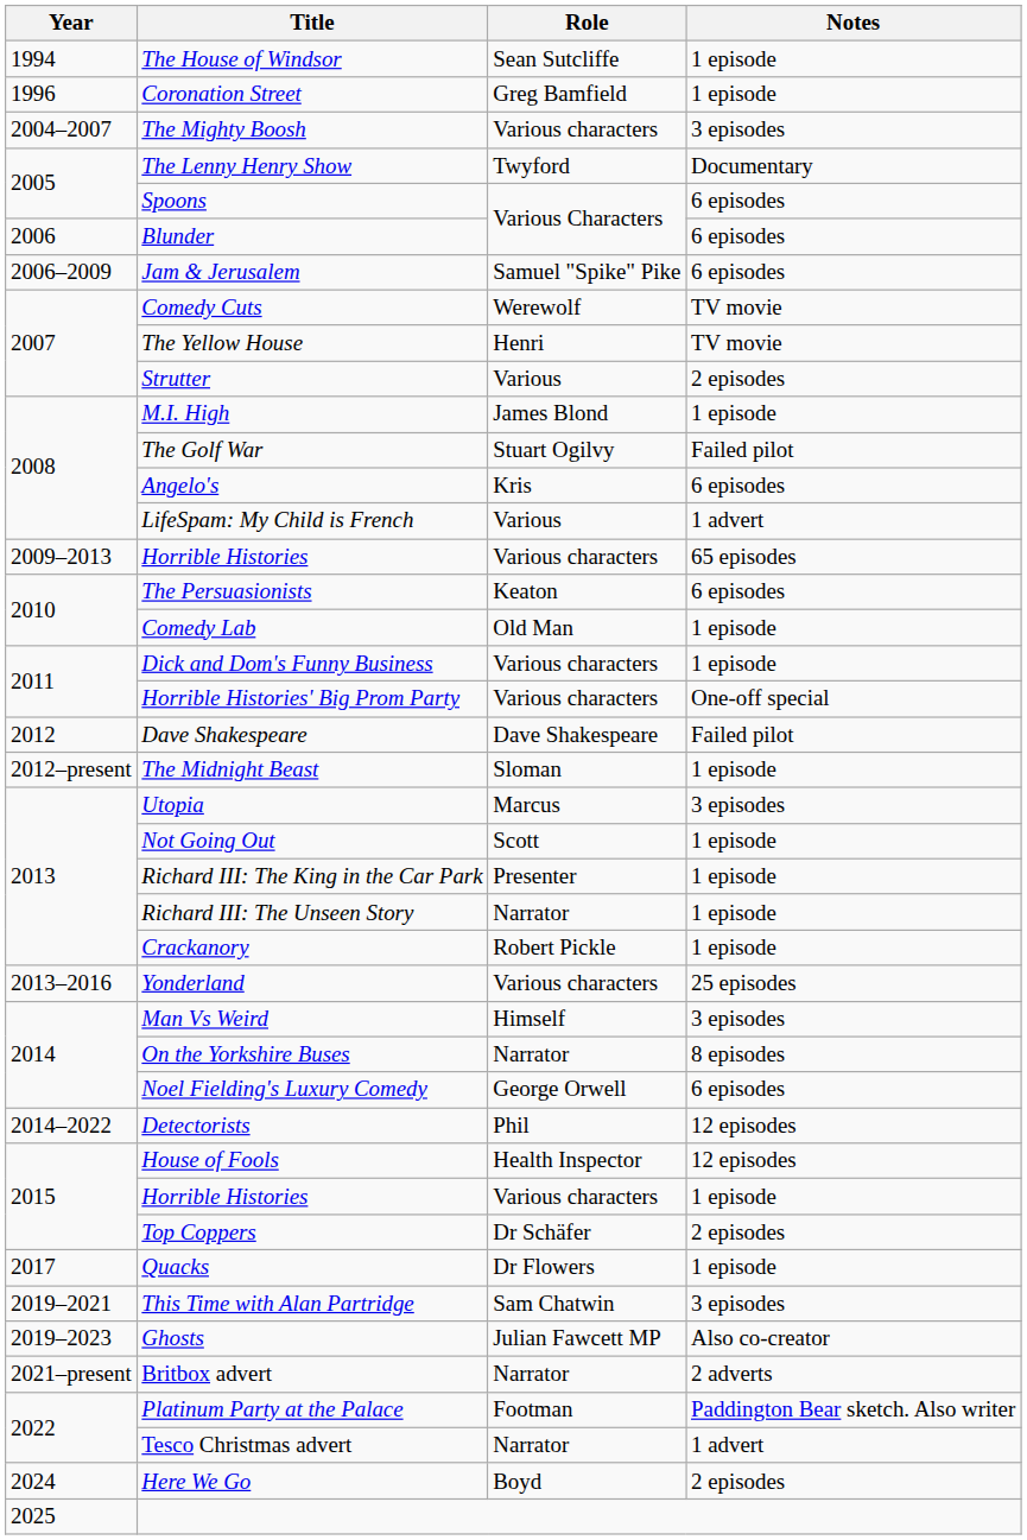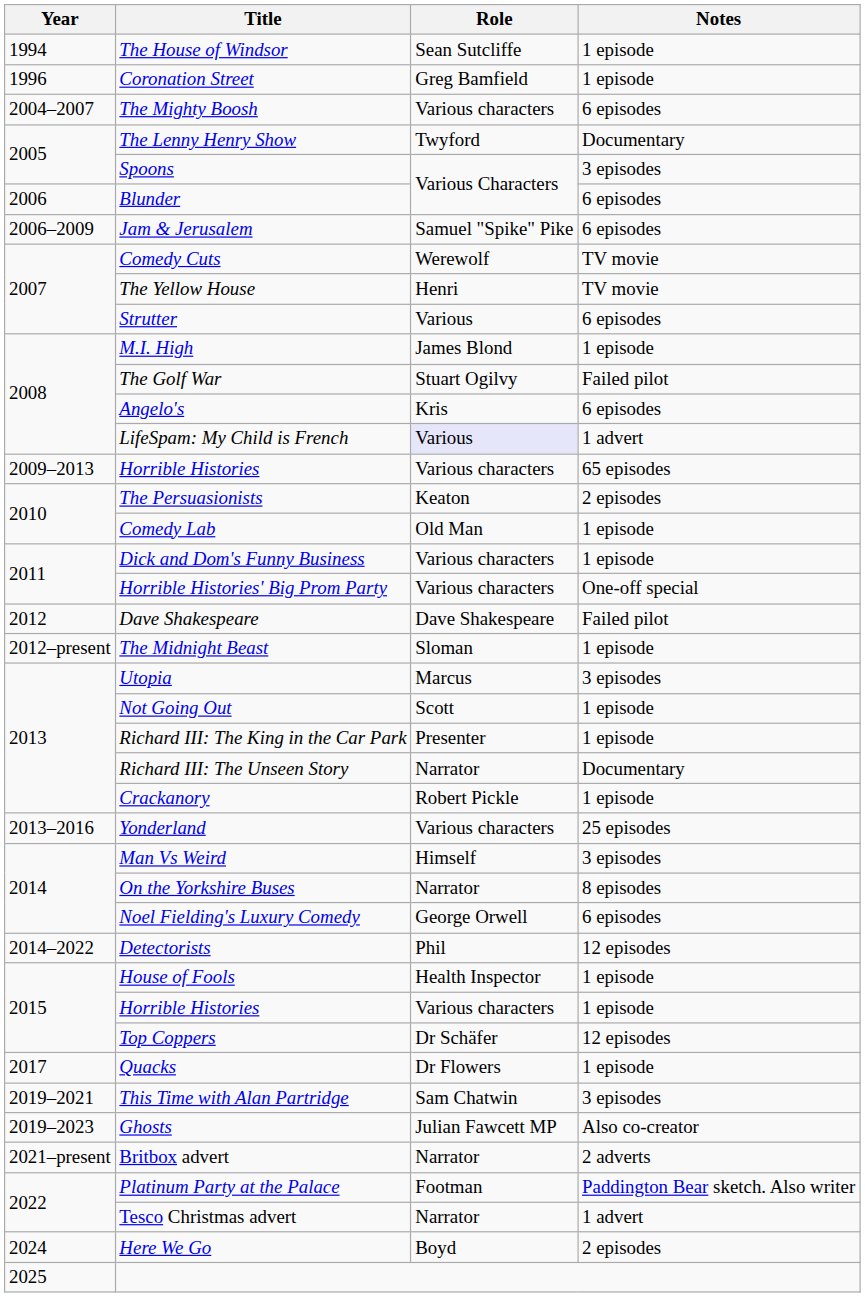The Mighty Boosh | Notes: 3 episodes -> 6 episodes
Spoons | Notes: 6 episodes -> 3 episodes
Strutter | Notes: 2 episodes -> 6 episodes
LifeSpam: My Child is French | Role: no background -> lavender background
The Persuasionists | Notes: 6 episodes -> 2 episodes
Richard III: The Unseen Story | Notes: 1 episode -> Documentary
House of Fools | Notes: 12 episodes -> 1 episode
Top Coppers | Notes: 2 episodes -> 12 episodes
